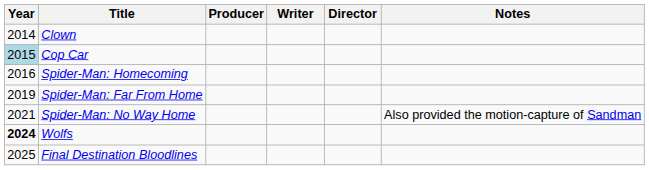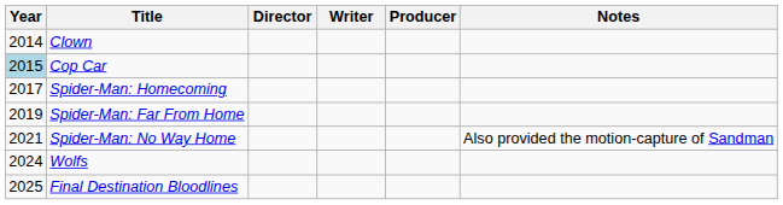columns swapped: Director <-> Producer
Spider-Man: Homecoming | Year: 2016 -> 2017
Wolfs | Year: bold -> normal
